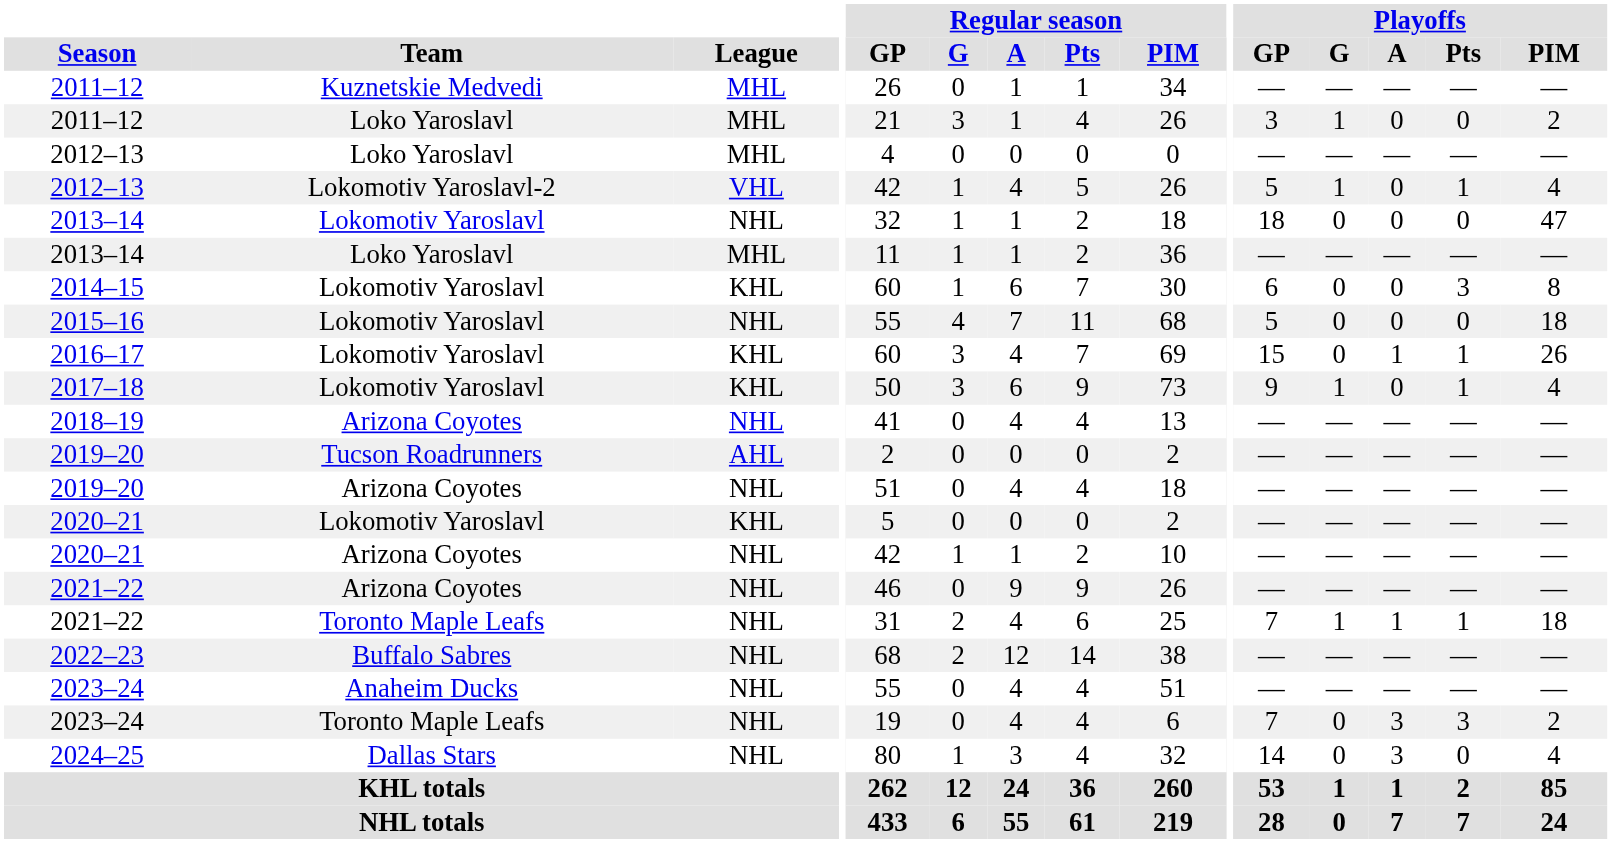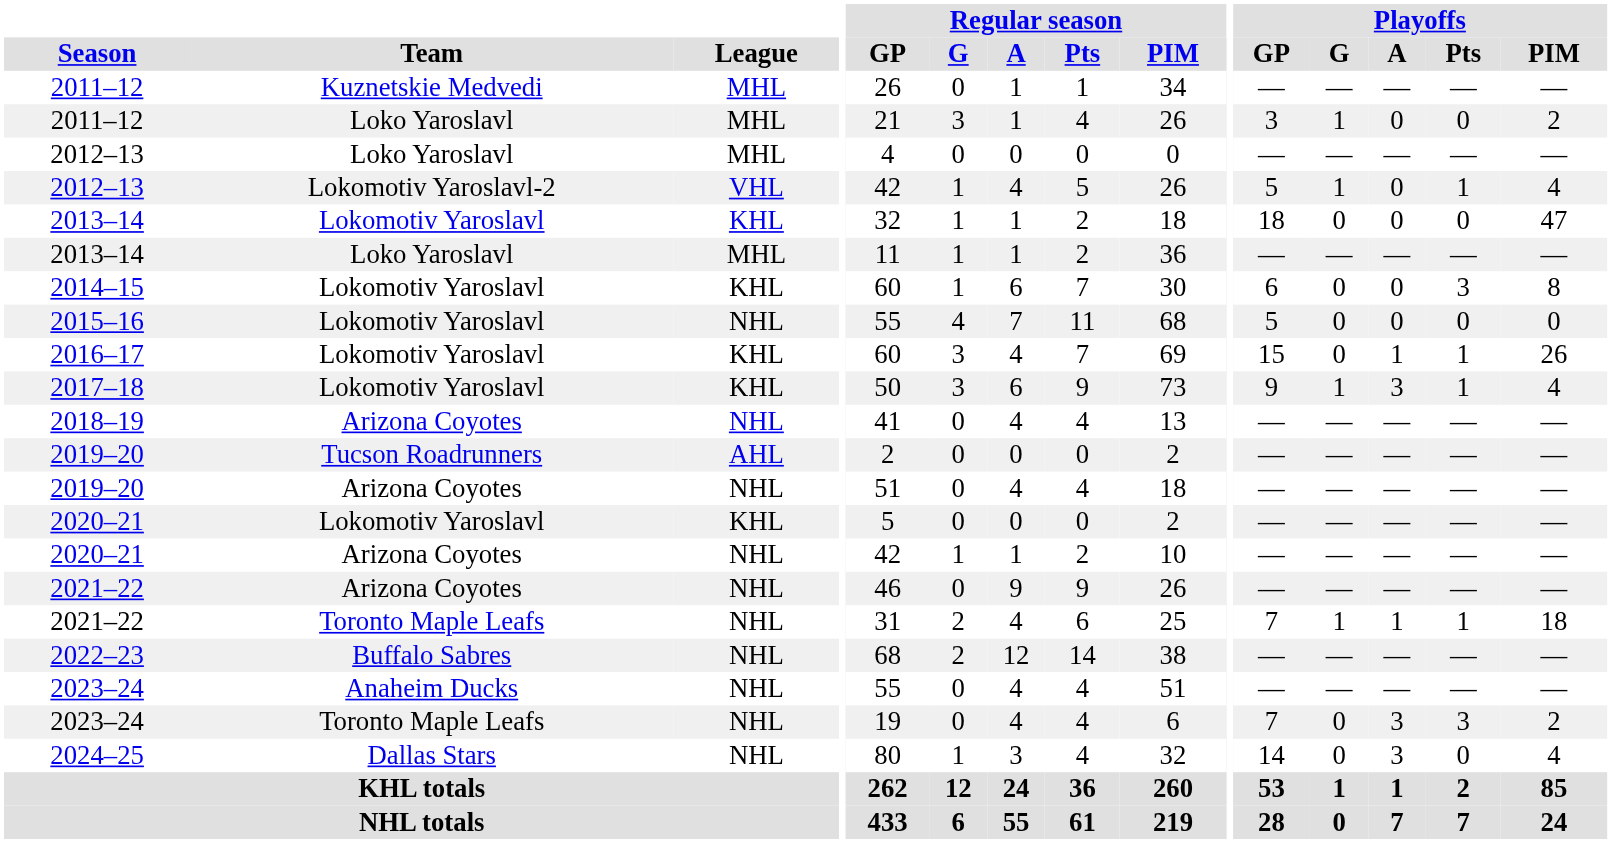2013–14 / Lokomotiv Yaroslavl | League: NHL -> KHL
2015–16 | Playoffs / PIM: 18 -> 0
2017–18 | Playoffs / A: 0 -> 3
